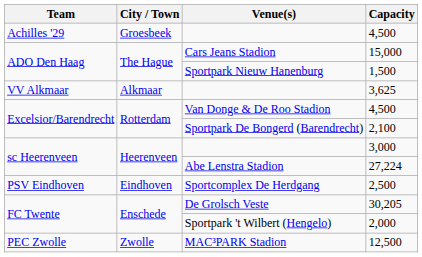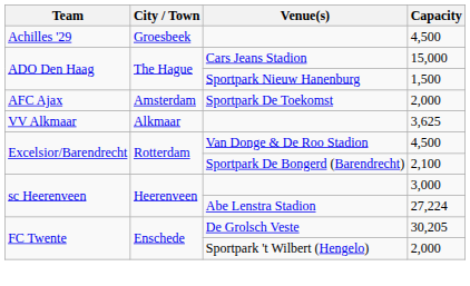+ row: AFC Ajax | Amsterdam | Sportpark De Toekomst | 2,000
- row: PSV Eindhoven | Eindhoven | Sportcomplex De Herdgang | 2,500
- row: PEC Zwolle | Zwolle | MAC³PARK Stadion | 12,500
